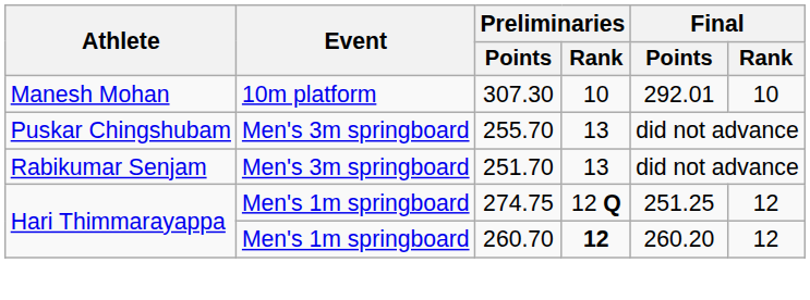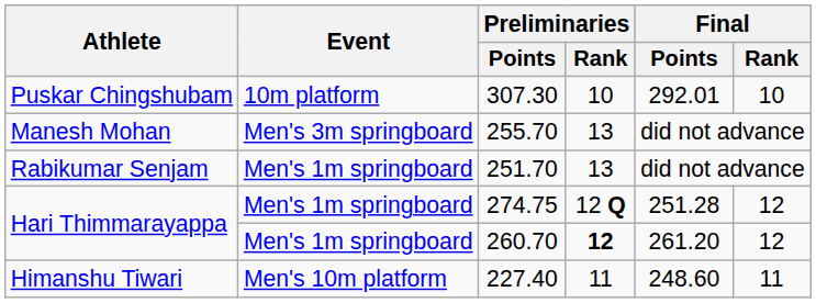307.30 | Athlete: Manesh Mohan -> Puskar Chingshubam
255.70 | Athlete: Puskar Chingshubam -> Manesh Mohan
251.70 | Event: Men's 3m springboard -> Men's 1m springboard
274.75 | Final / Points: 251.25 -> 251.28
260.70 | Final / Points: 260.20 -> 261.20
+ row: Himanshu Tiwari | Men's 10m platform | 227.40 | 11 | 248.60 | 11
